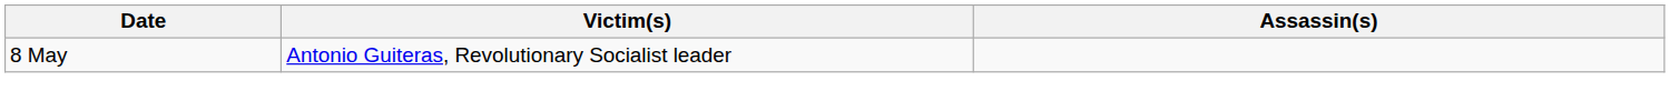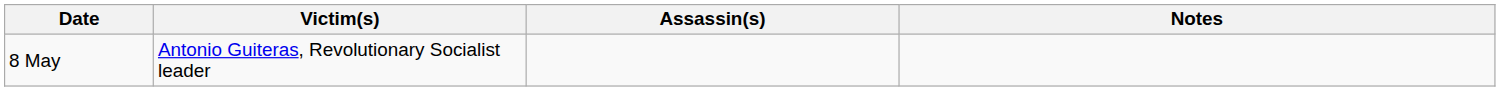+ column: Notes
